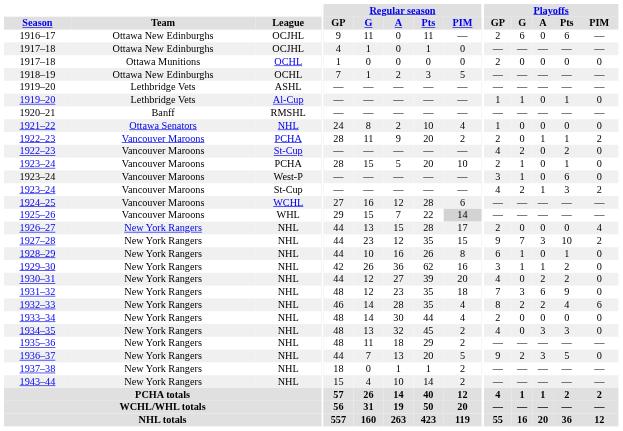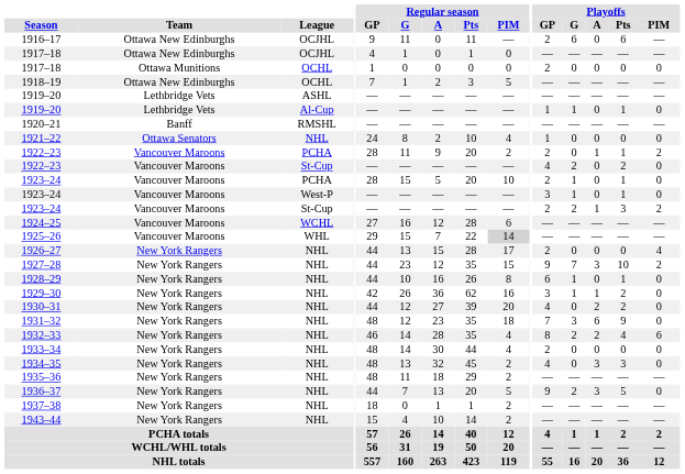1923–24 / West-P | Playoffs / Pts: 6 -> 1
1923–24 / St-Cup | Playoffs / GP: 4 -> 2
